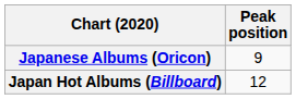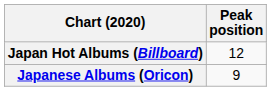rows swapped: Japan Hot Albums (Billboard) <-> Japanese Albums (Oricon)
